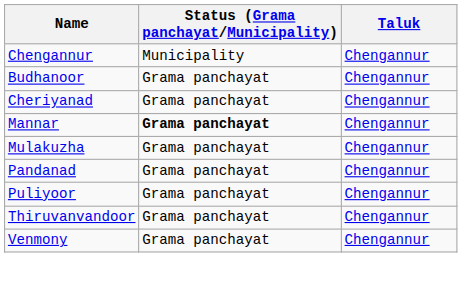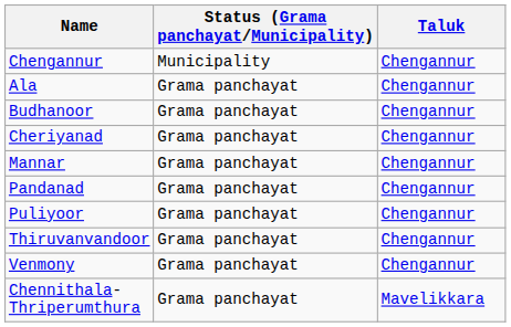+ row: Ala | Grama panchayat | Chengannur
Mannar | Status (Grama panchayat/Municipality): bold -> normal
- row: Mulakuzha | Grama panchayat | Chengannur
+ row: Chennithala-Thriperumthura | Grama panchayat | Mavelikkara
